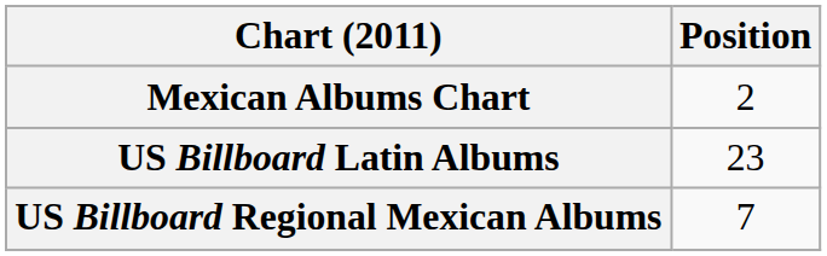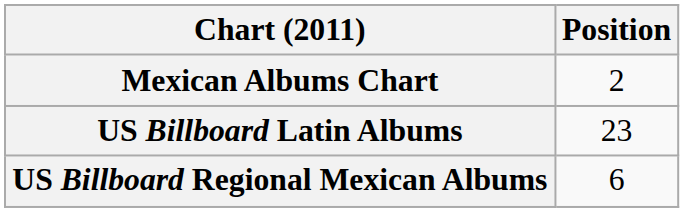US Billboard Regional Mexican Albums | Position: 7 -> 6
